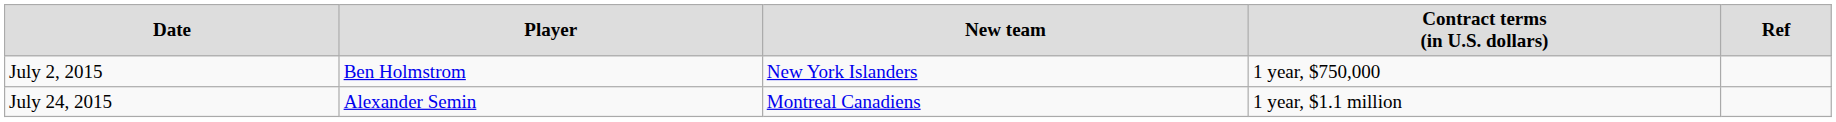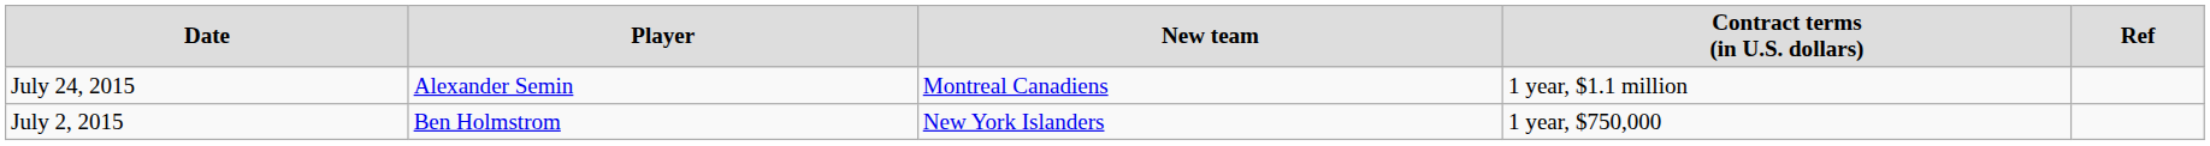rows swapped: July 2, 2015 <-> July 24, 2015
